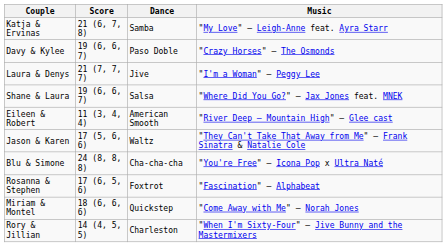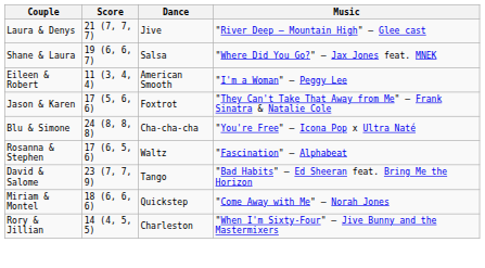- row: Katja & Ervinas | 21 (6, 7, 8) | Samba | "My Love" – Leigh-Anne feat. Ayra Starr
- row: Davy & Kylee | 19 (6, 6, 7) | Paso Doble | "Crazy Horses" – The Osmonds
Laura & Denys | Music: "I'm a Woman" – Peggy Lee -> "River Deep – Mountain High" – Glee cast
Eileen & Robert | Music: "River Deep – Mountain High" – Glee cast -> "I'm a Woman" – Peggy Lee
Jason & Karen | Dance: Waltz -> Foxtrot
Rosanna & Stephen | Dance: Foxtrot -> Waltz
+ row: David & Salome | 23 (7, 7, 9) | Tango | "Bad Habits" – Ed Sheeran feat. Bring Me the Horizon
